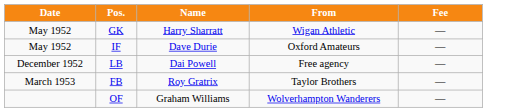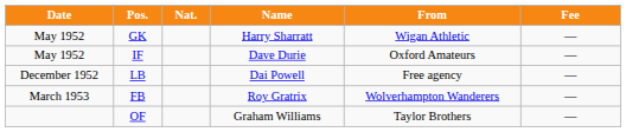+ column: Nat.
FB | From: Taylor Brothers -> Wolverhampton Wanderers
OF | From: Wolverhampton Wanderers -> Taylor Brothers
